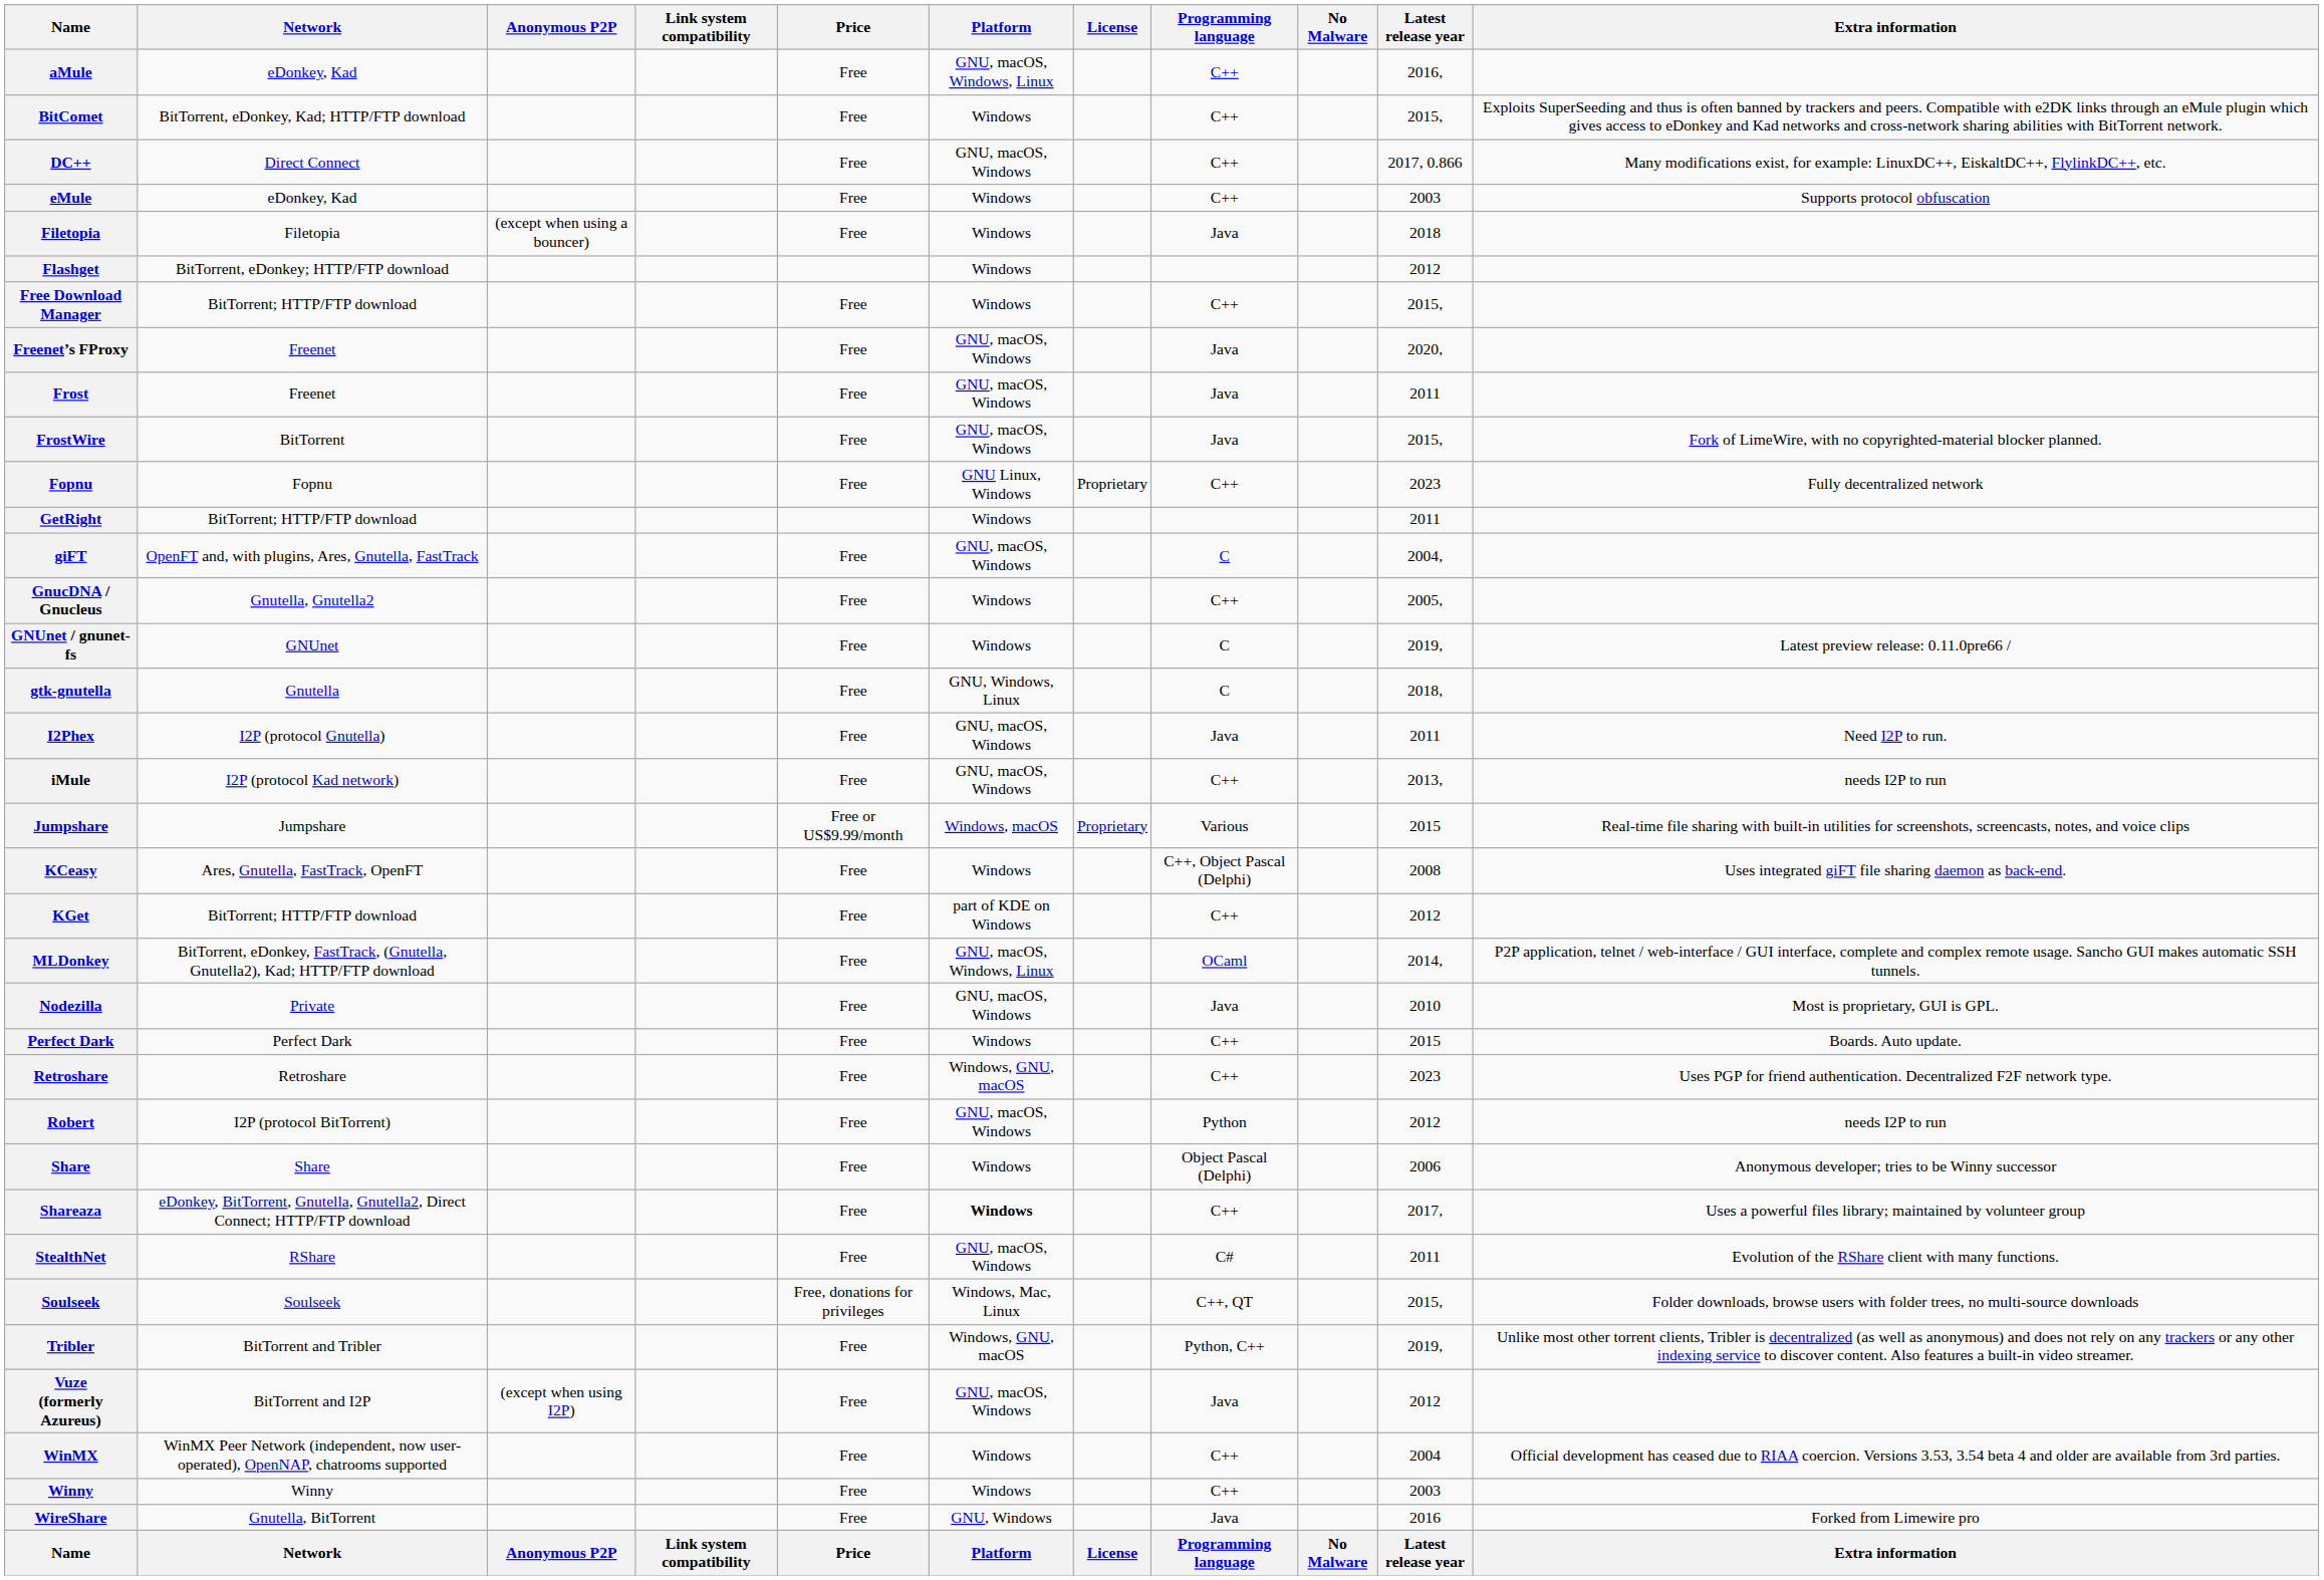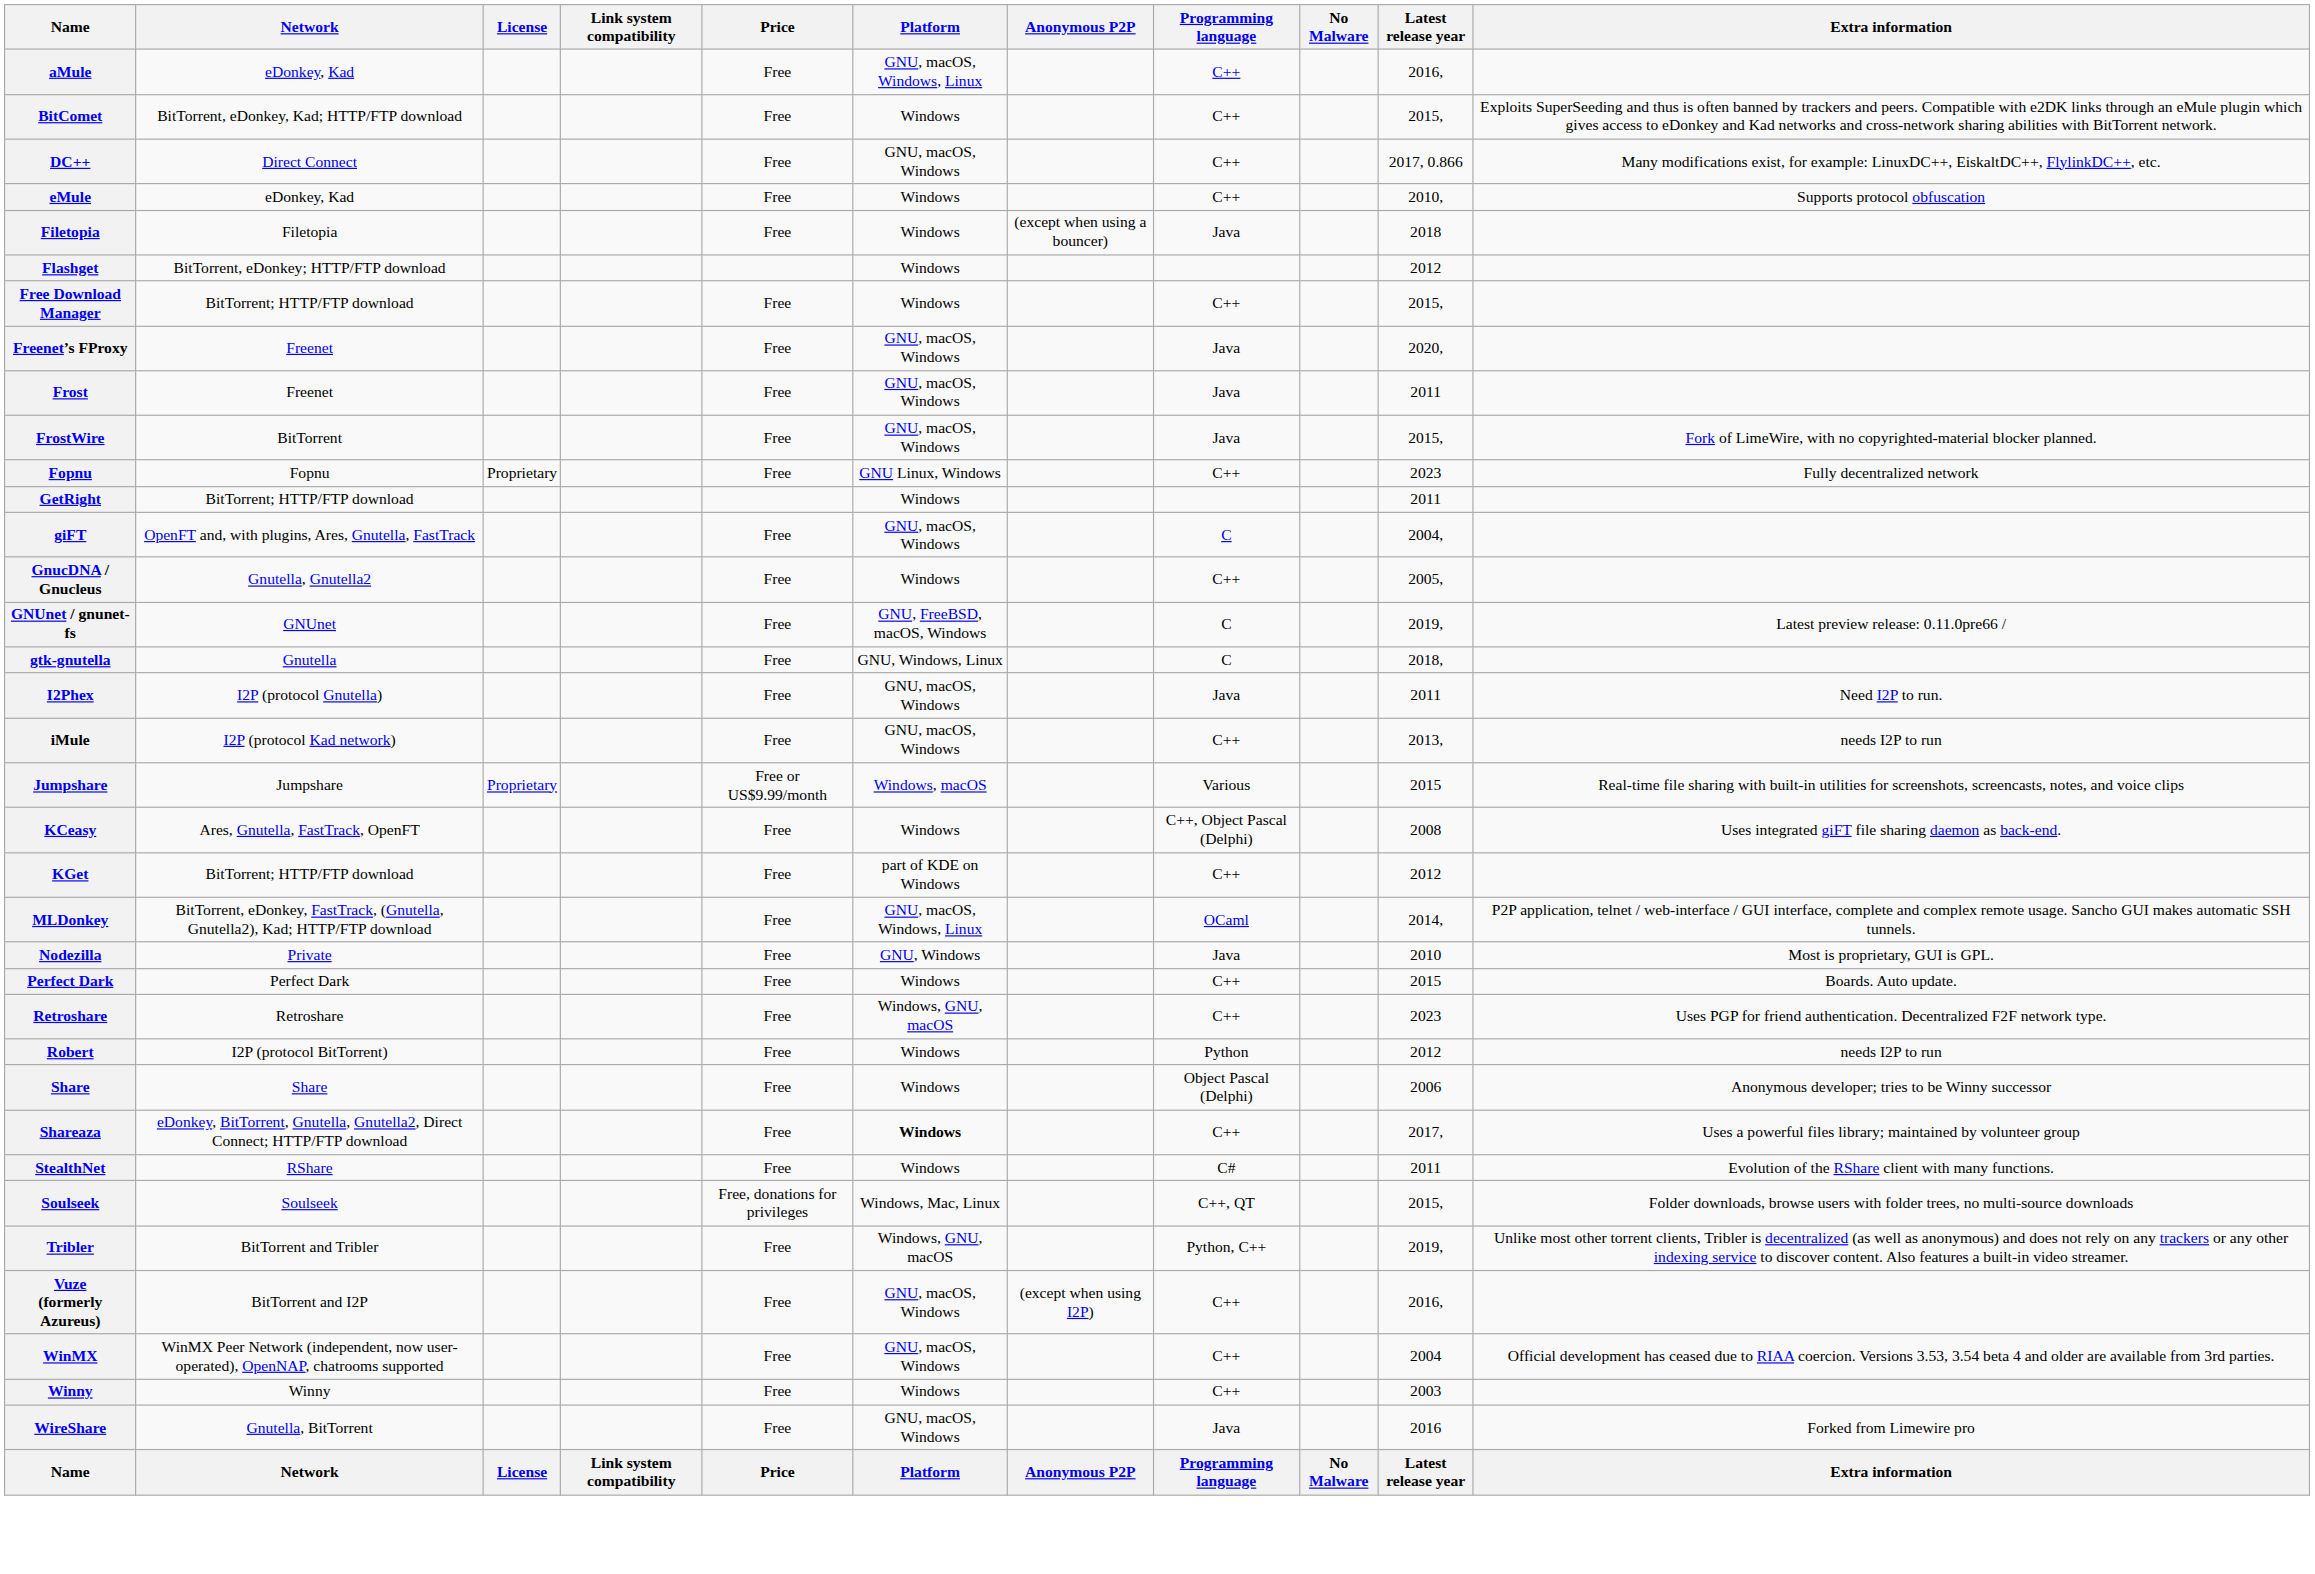columns swapped: Anonymous P2P <-> License
eMule | Latest release year: 2003 -> 2010,
GNUnet / gnunet-fs | Platform: Windows -> GNU, FreeBSD, macOS, Windows
Nodezilla | Platform: GNU, macOS, Windows -> GNU, Windows
Robert | Platform: GNU, macOS, Windows -> Windows
StealthNet | Platform: GNU, macOS, Windows -> Windows
Vuze (formerly Azureus) | Programming language: Java -> C++
Vuze (formerly Azureus) | Latest release year: 2012 -> 2016,
WinMX | Platform: Windows -> GNU, macOS, Windows
WireShare | Platform: GNU, Windows -> GNU, macOS, Windows
